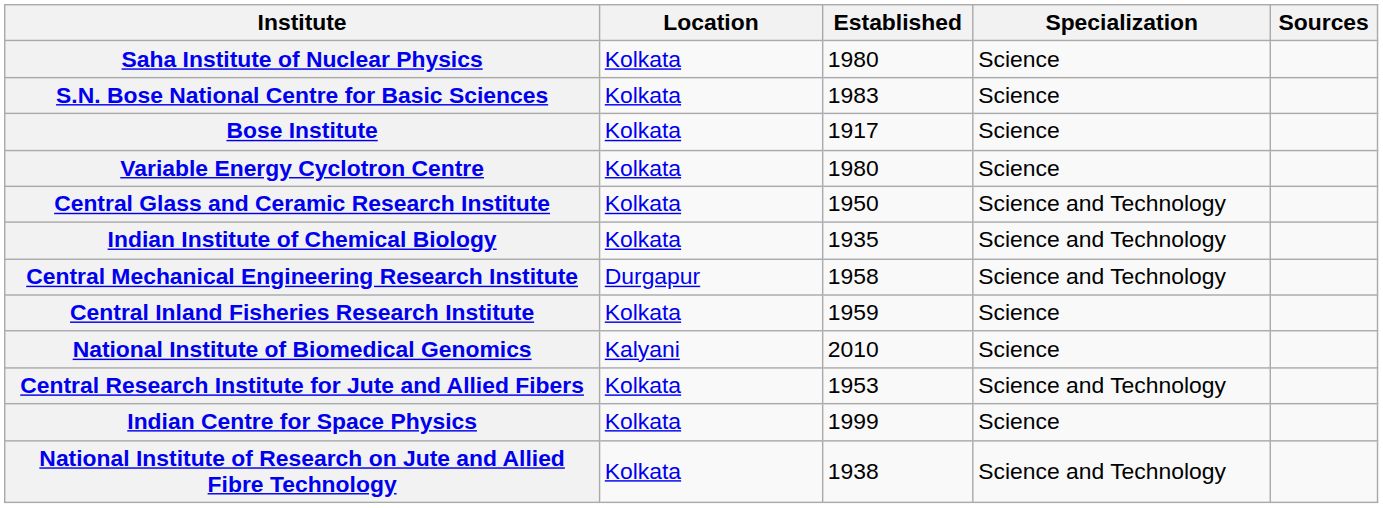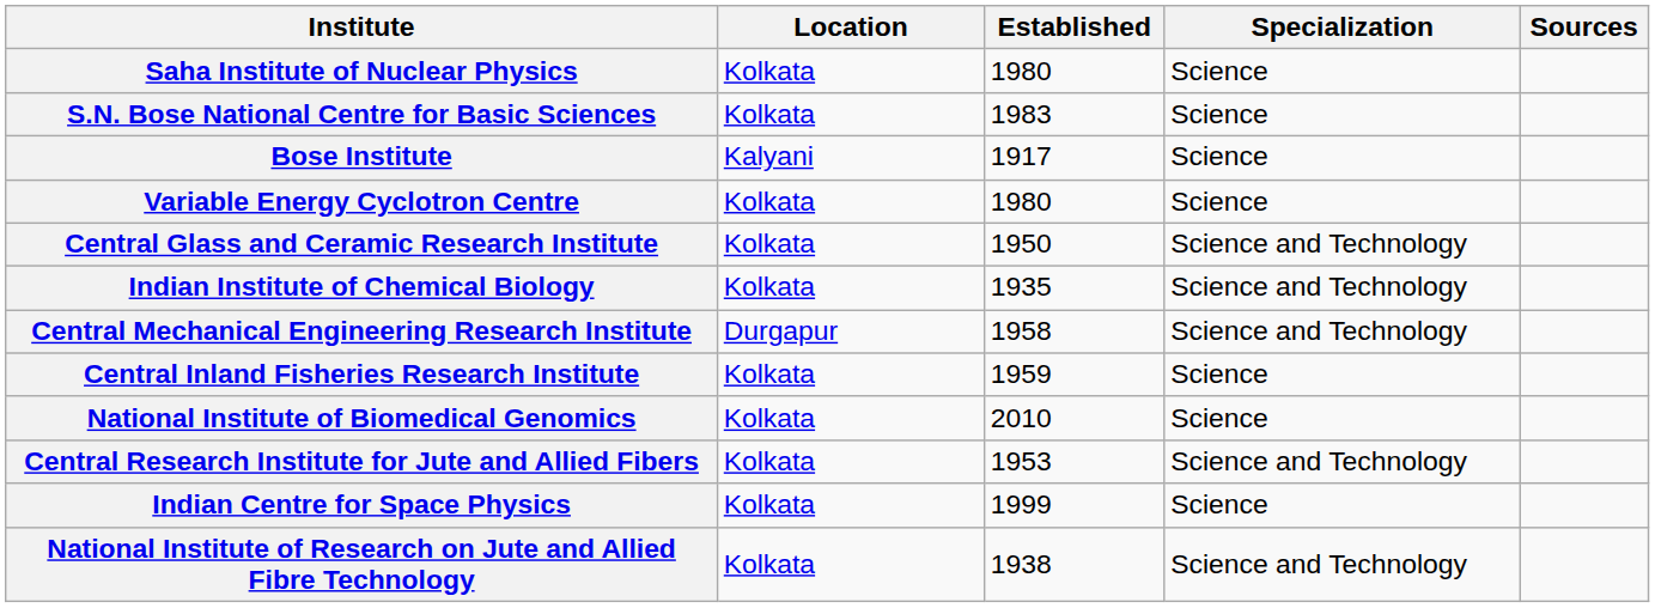Bose Institute | Location: Kolkata -> Kalyani
National Institute of Biomedical Genomics | Location: Kalyani -> Kolkata
